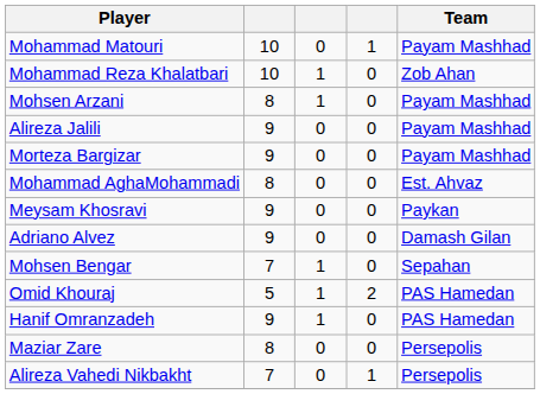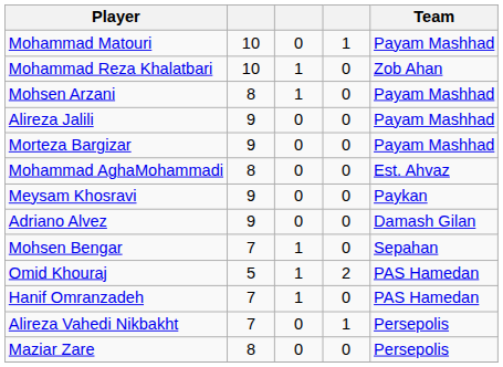Hanif Omranzadeh | column 2: 9 -> 7
rows swapped: Alireza Vahedi Nikbakht <-> Maziar Zare
